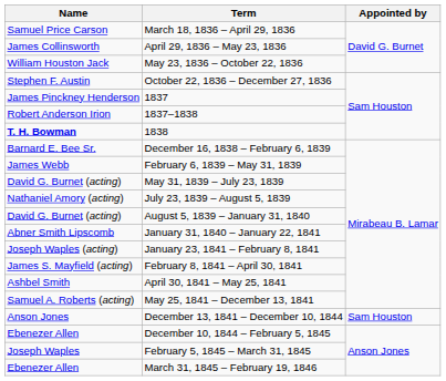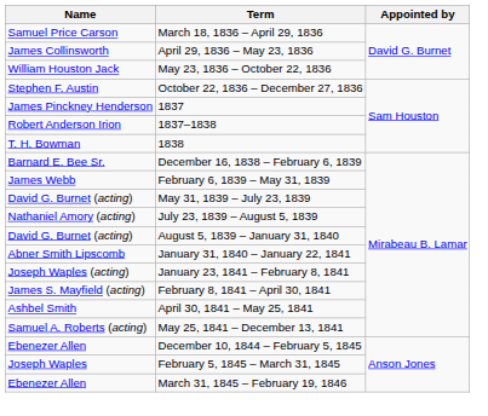1838 | Name: bold -> normal
- row: Anson Jones | December 13, 1841 – December 10, 1844 | Sam Houston
